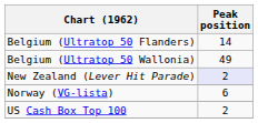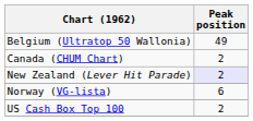- row: Belgium (Ultratop 50 Flanders) | 14
+ row: Canada (CHUM Chart) | 2
